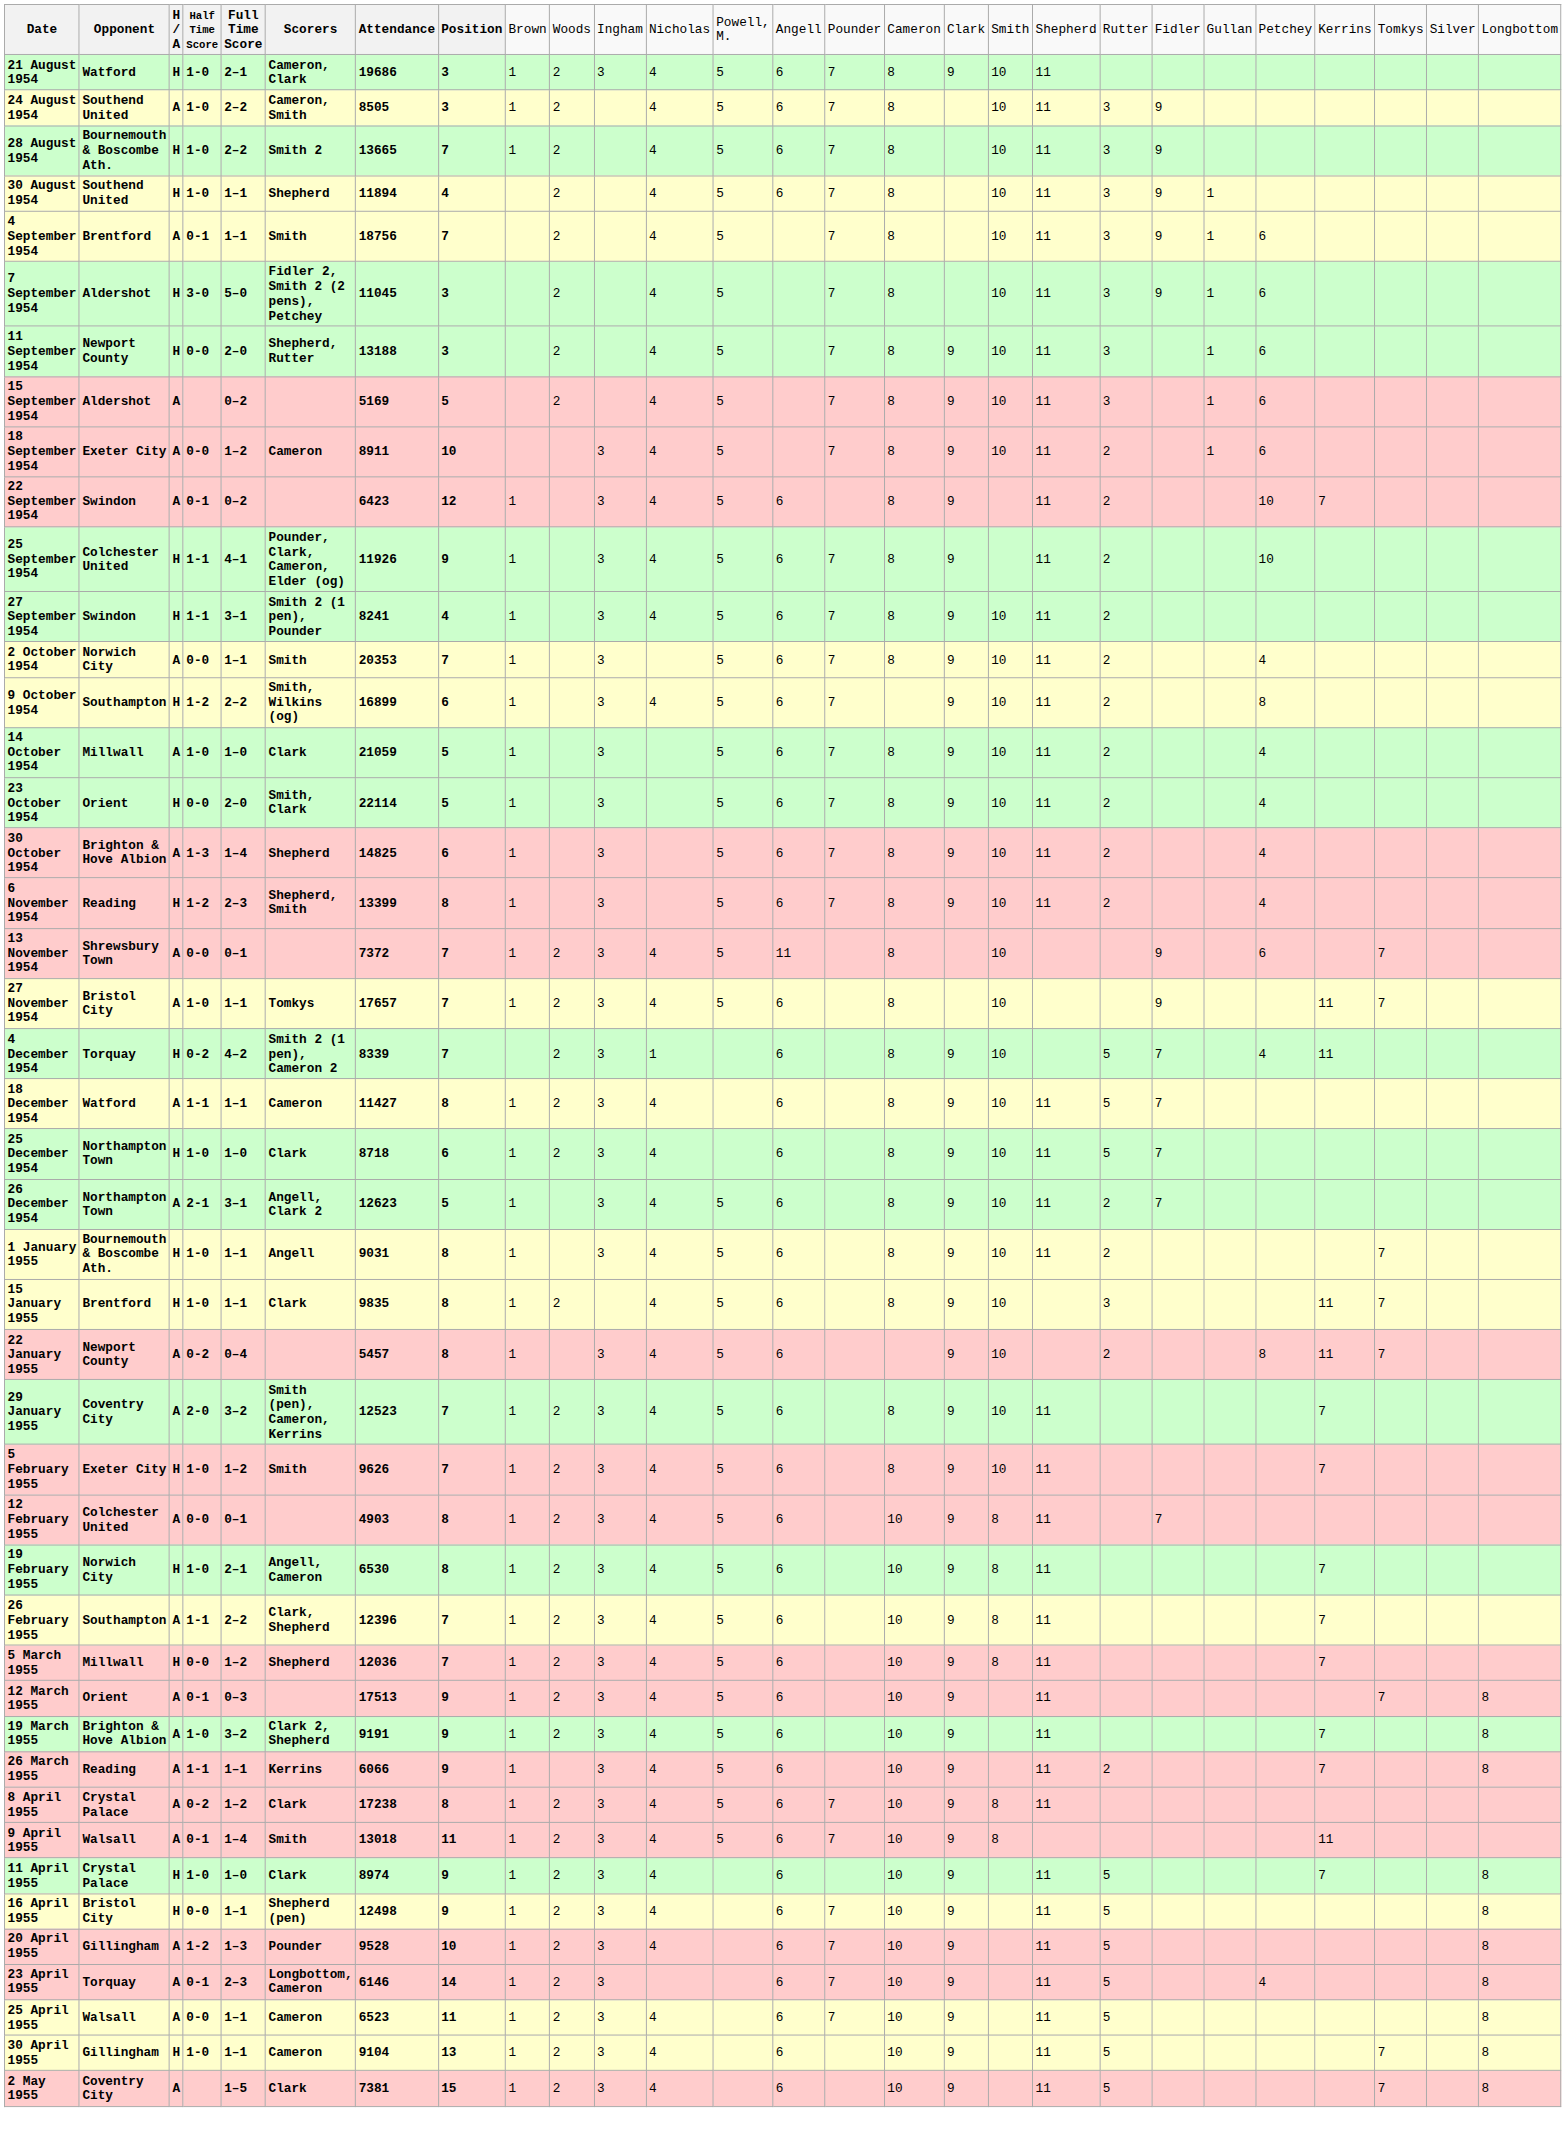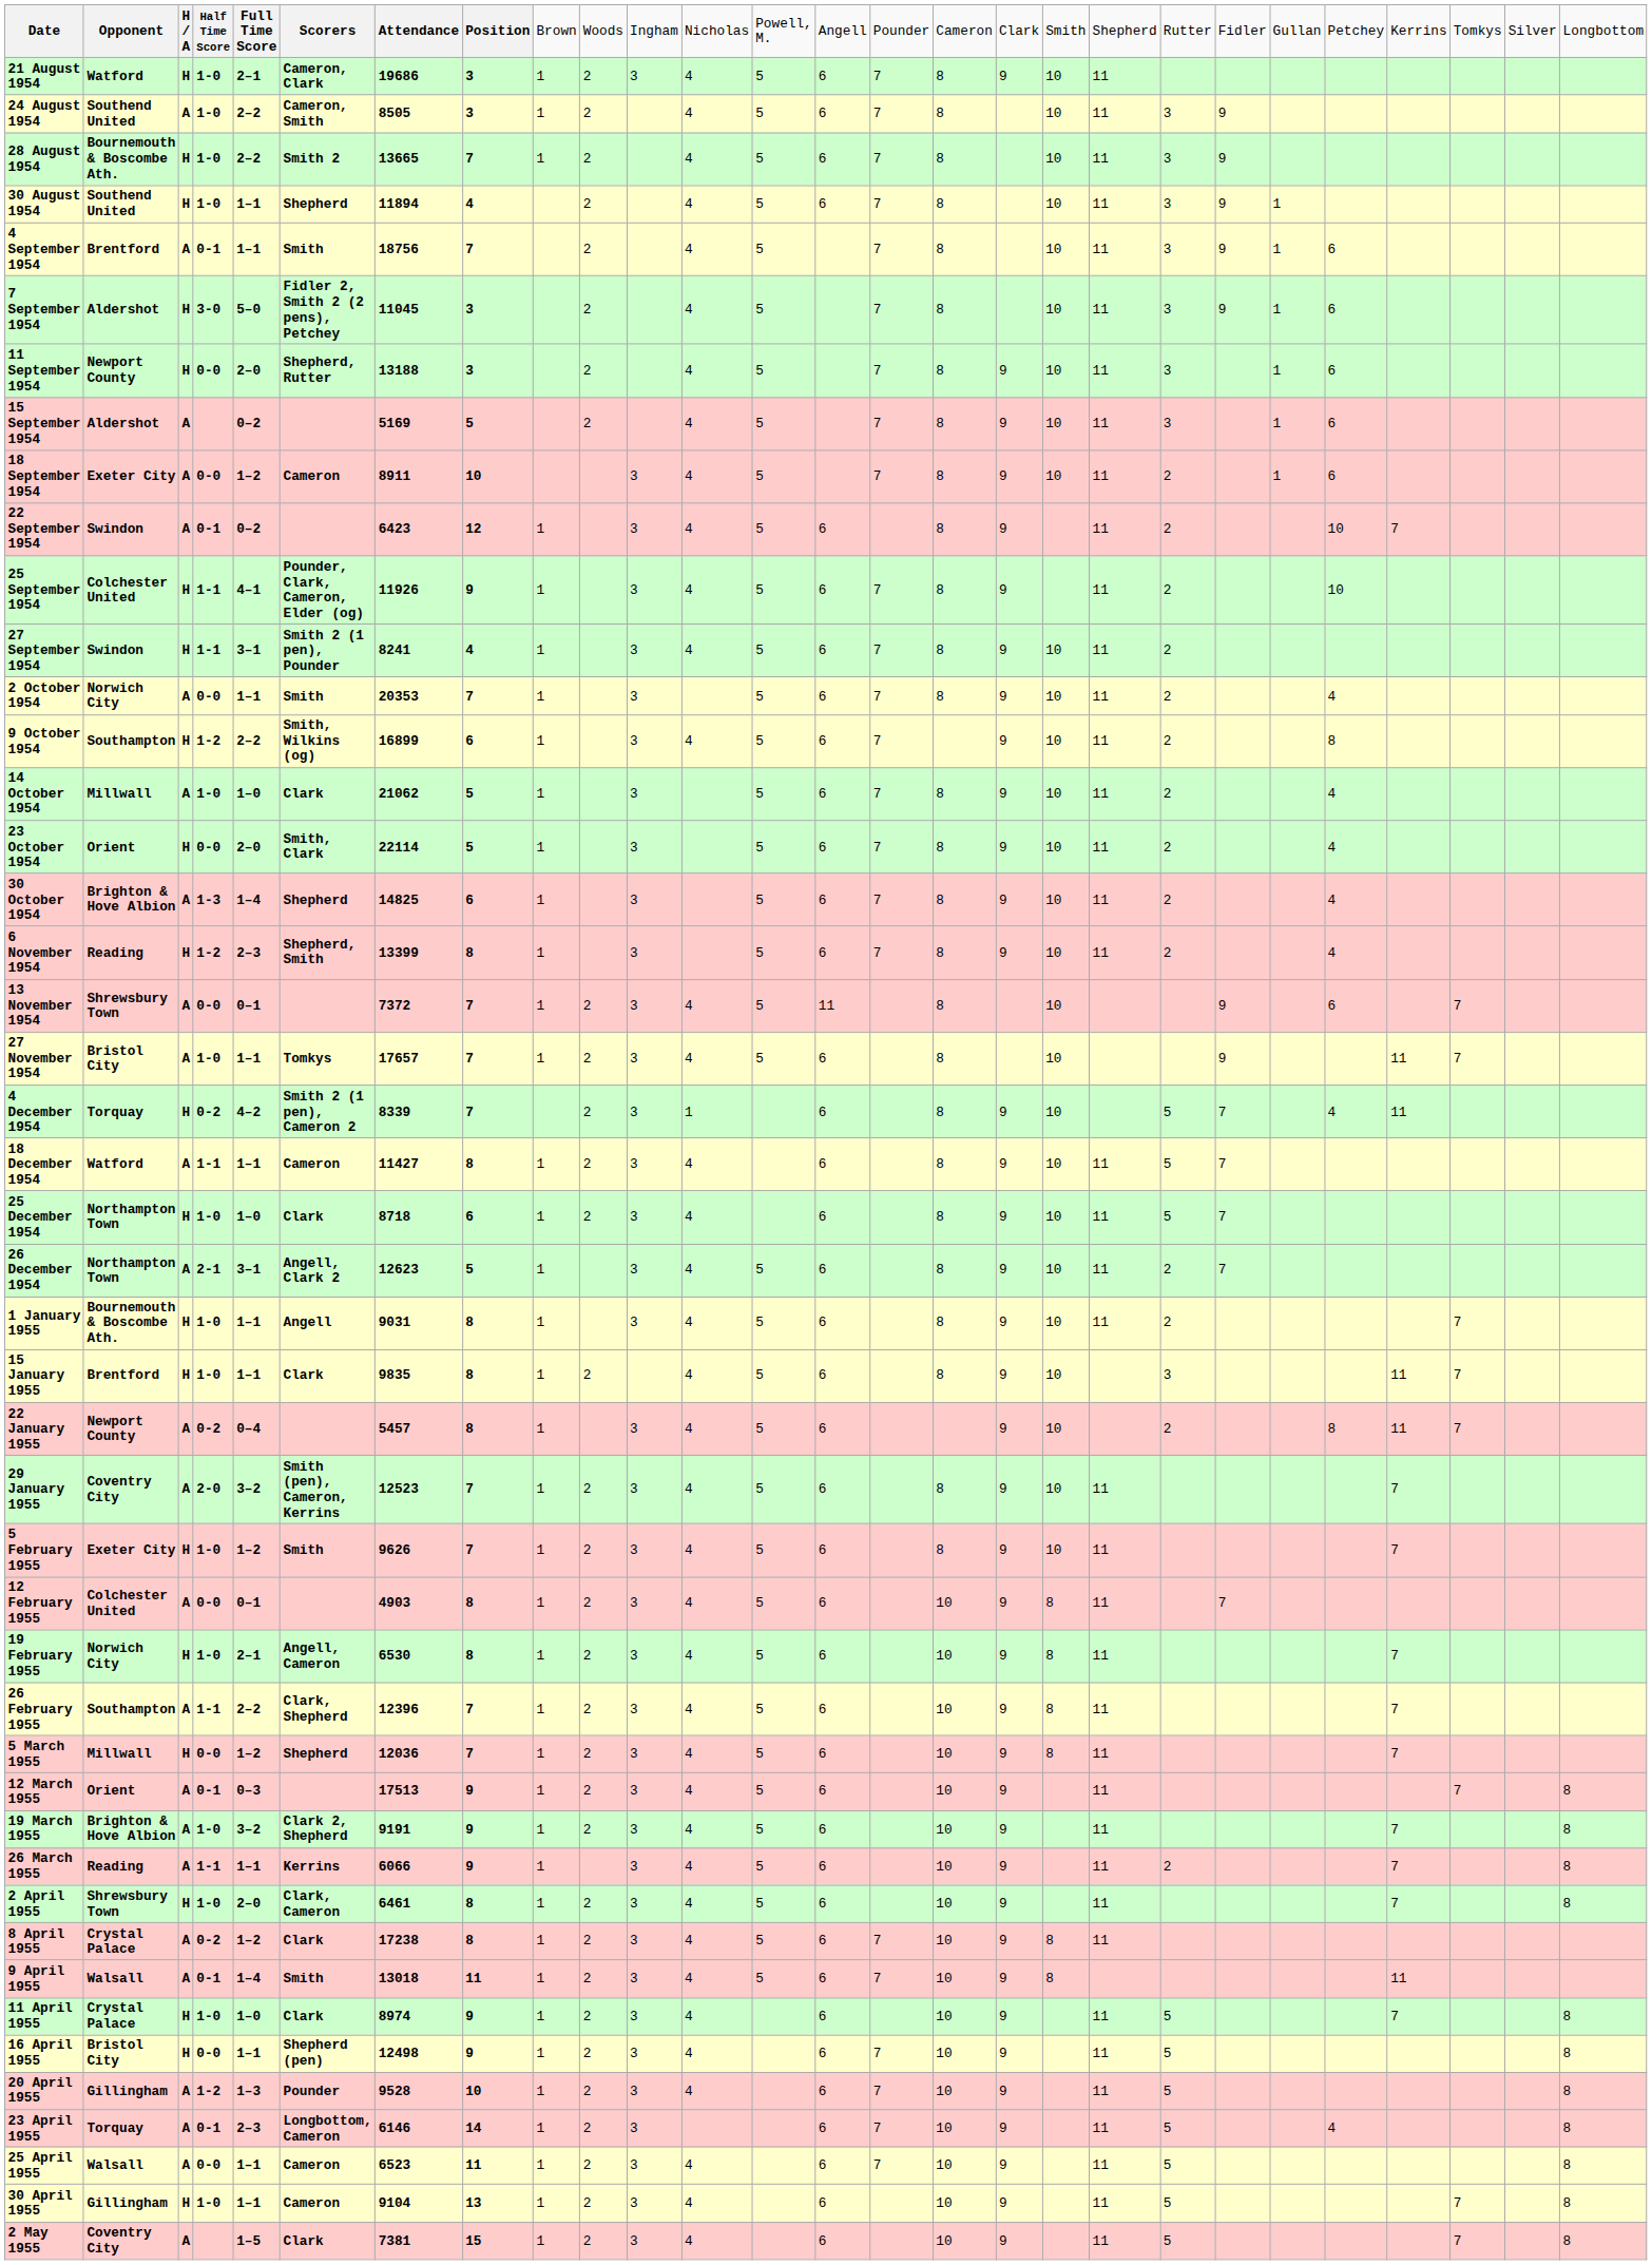14 October 1954 | column 7: 21059 -> 21062
+ row: 2 April 1955 | Shrewsbury Town | H | 1-0 | 2–0 | Clark, Cameron | 6461 | 8 | 1 | 2 | 3 | 4 | 5 | 6 | 10 | 9 | 11 | 7 | 8
